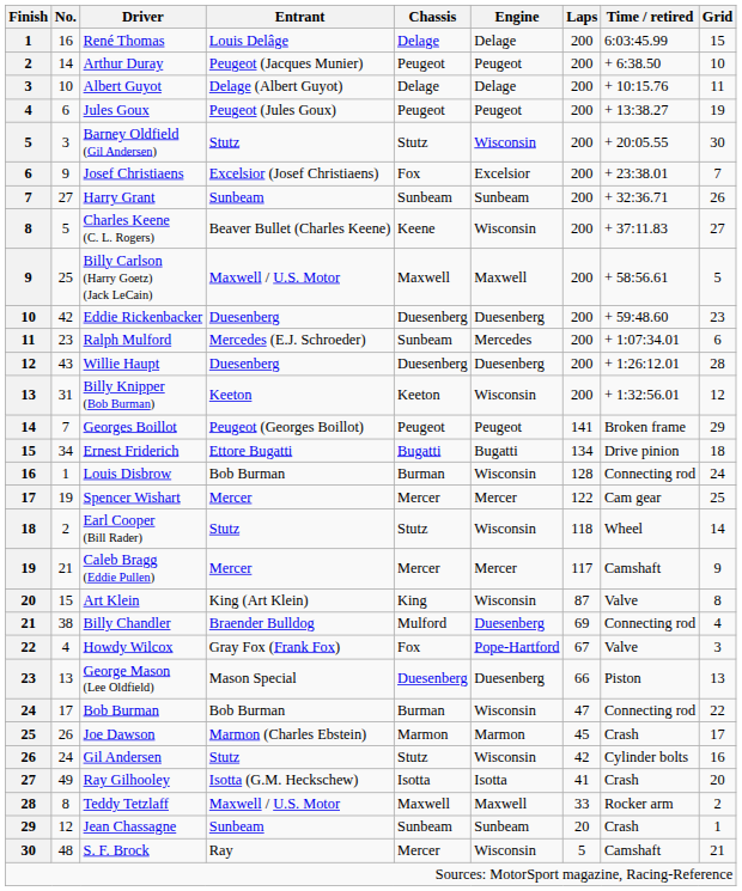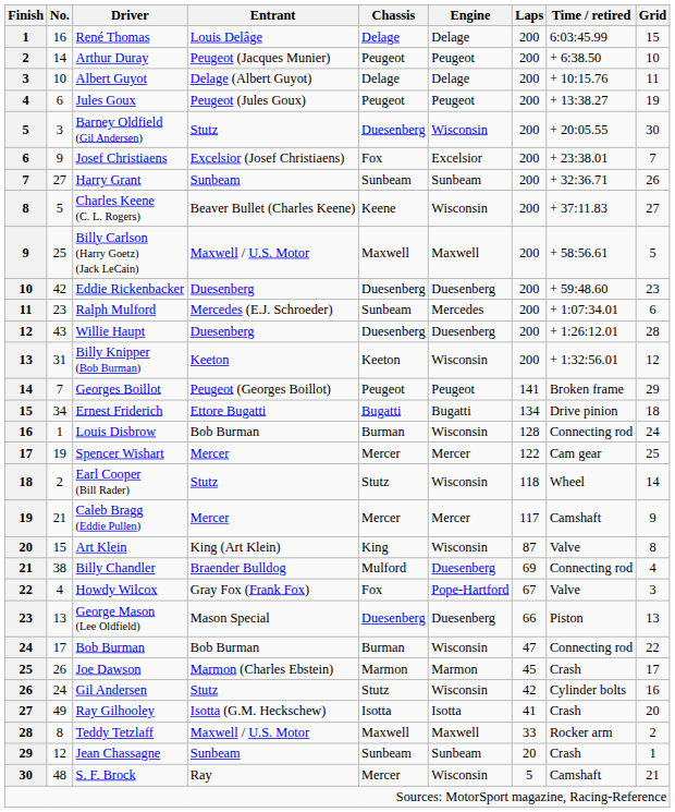Barney Oldfield (Gil Andersen) | Chassis: Stutz -> Duesenberg
